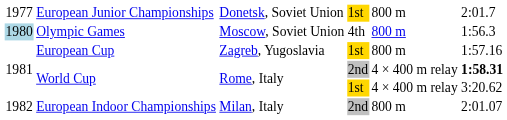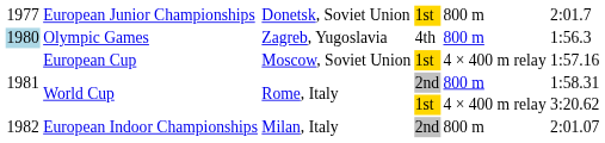Olympic Games | column 3: Moscow, Soviet Union -> Zagreb, Yugoslavia
European Cup | column 3: Zagreb, Yugoslavia -> Moscow, Soviet Union
European Cup | column 5: 800 m -> 4 × 400 m relay
World Cup / 2nd | column 5: 4 × 400 m relay -> 800 m
World Cup / 2nd | column 6: bold -> normal
